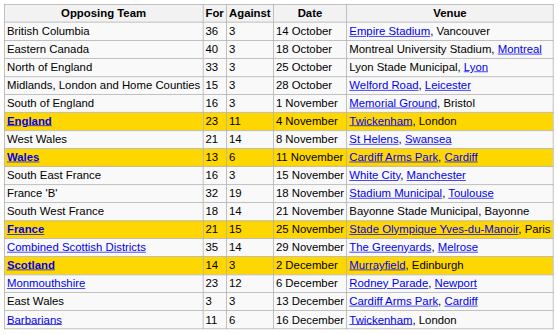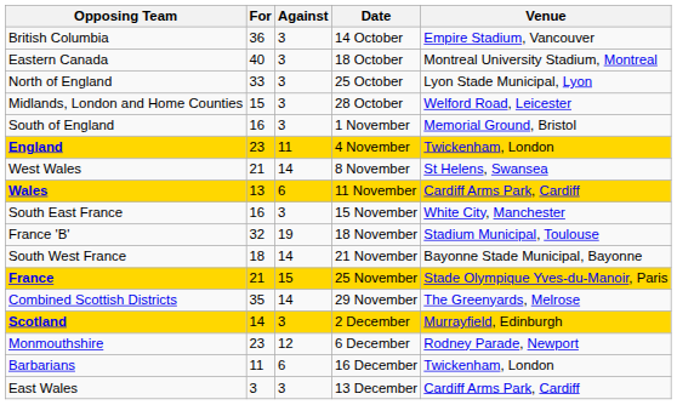rows swapped: East Wales <-> Barbarians
